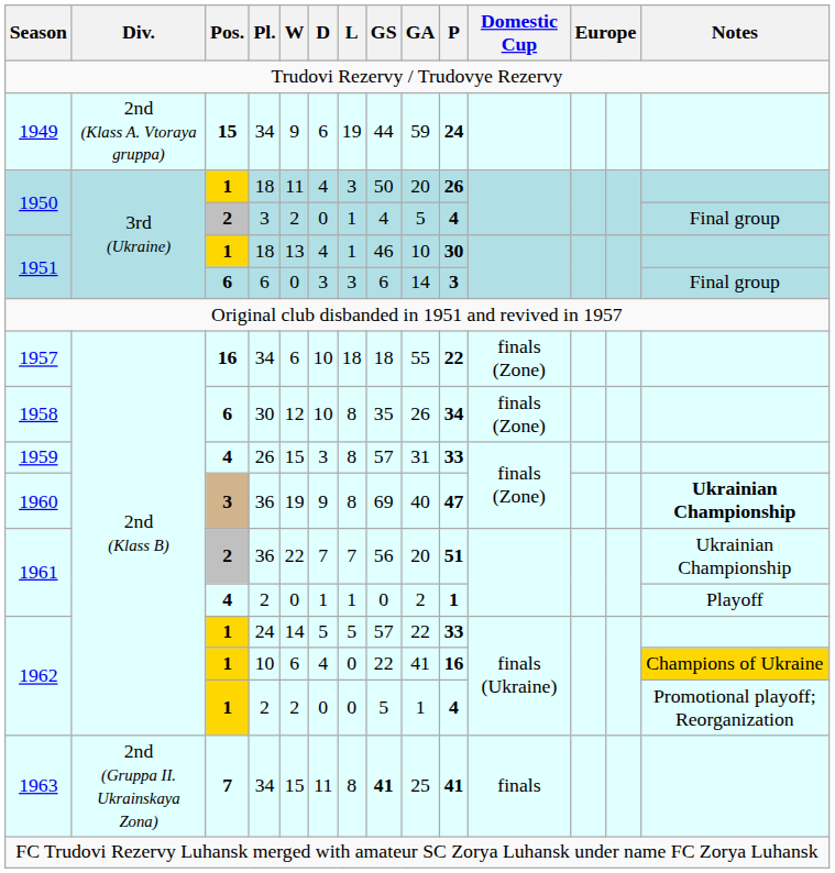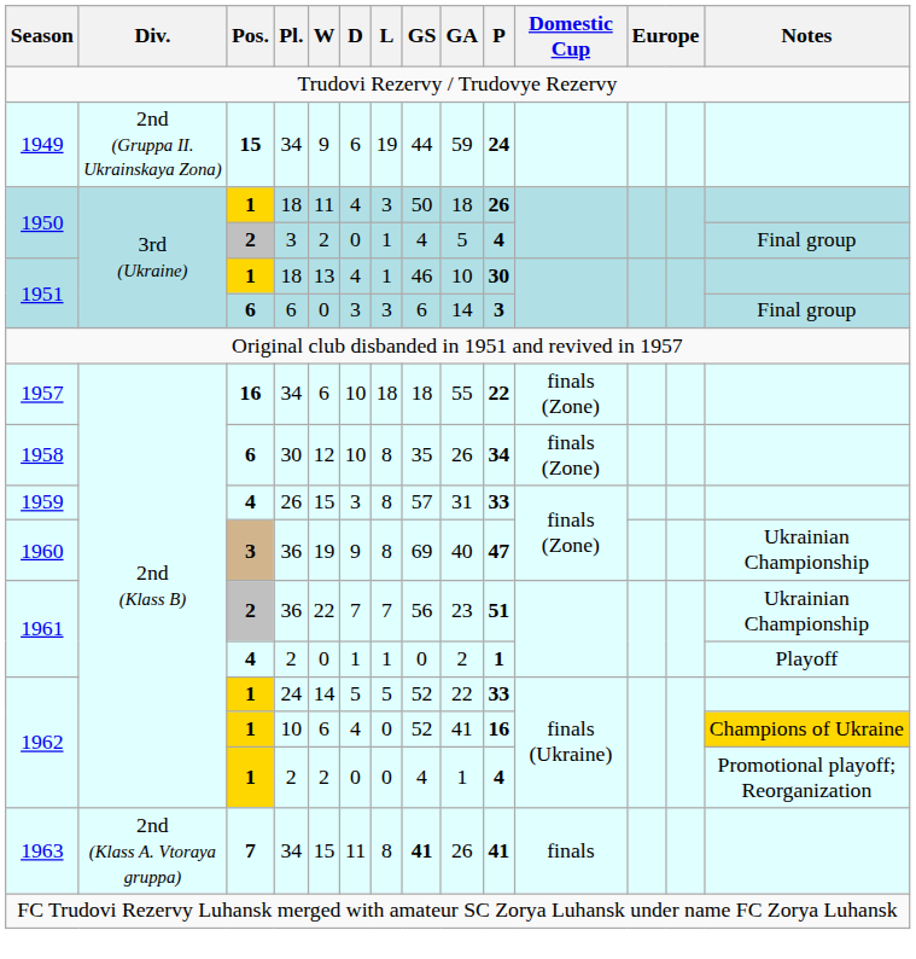1949 | Div.: 2nd (Klass A. Vtoraya gruppa) -> 2nd (Gruppa II. Ukrainskaya Zona)
1950 / 18 | GA: 20 -> 18
1960 | Notes: bold -> normal
1961 / 36 | GA: 20 -> 23
1962 / 24 | GS: 57 -> 52
1962 / 10 | GS: 22 -> 52
1962 / 2 | GS: 5 -> 4
1963 | Div.: 2nd (Gruppa II. Ukrainskaya Zona) -> 2nd (Klass A. Vtoraya gruppa)
1963 | GA: 25 -> 26
